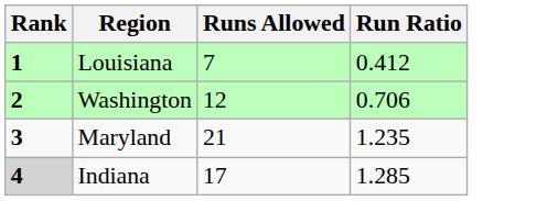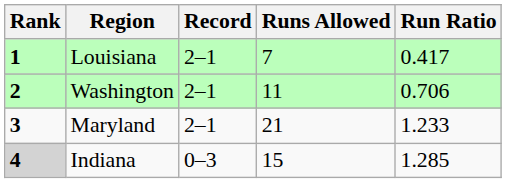+ column: Record | 2–1 | 2–1 | 2–1 | 0–3
Louisiana | Run Ratio: 0.412 -> 0.417
Washington | Runs Allowed: 12 -> 11
Maryland | Run Ratio: 1.235 -> 1.233
Indiana | Runs Allowed: 17 -> 15
